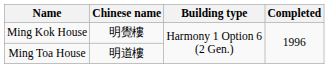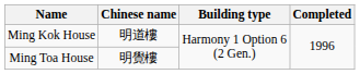Ming Kok House | Chinese name: 明覺樓 -> 明道樓
Ming Toa House | Chinese name: 明道樓 -> 明覺樓
